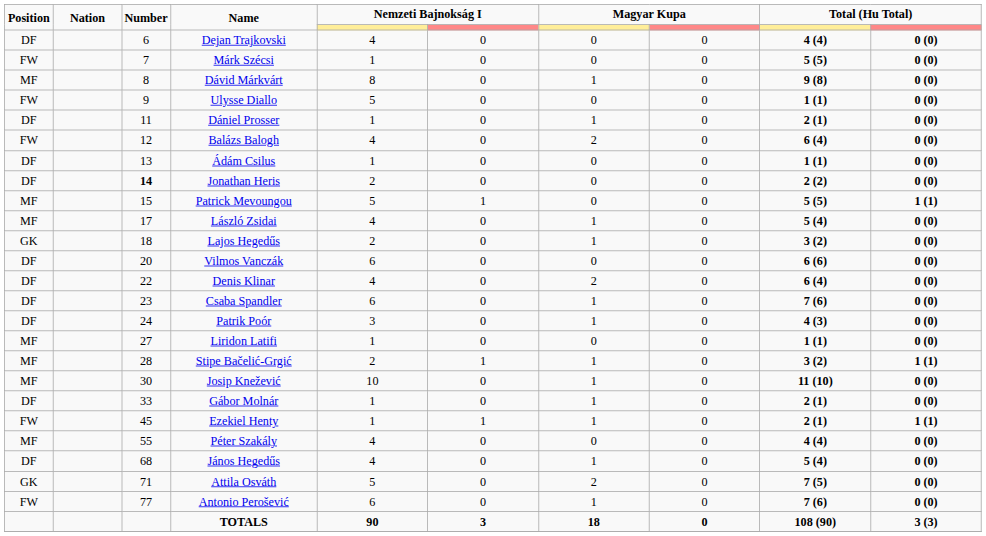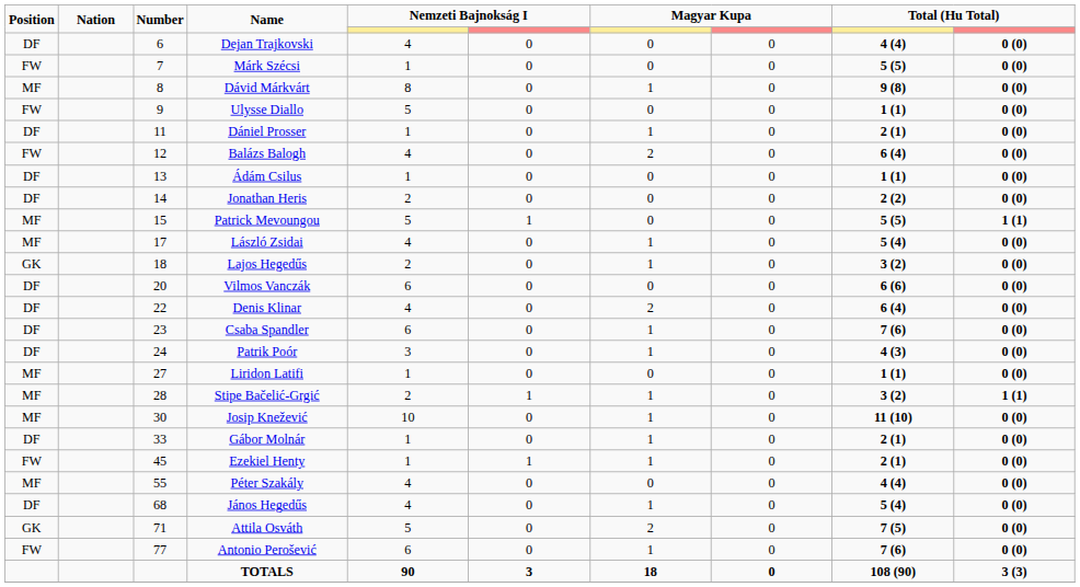Jonathan Heris | Number: bold -> normal
Ezekiel Henty | column 10: 1 (1) -> 0 (0)
